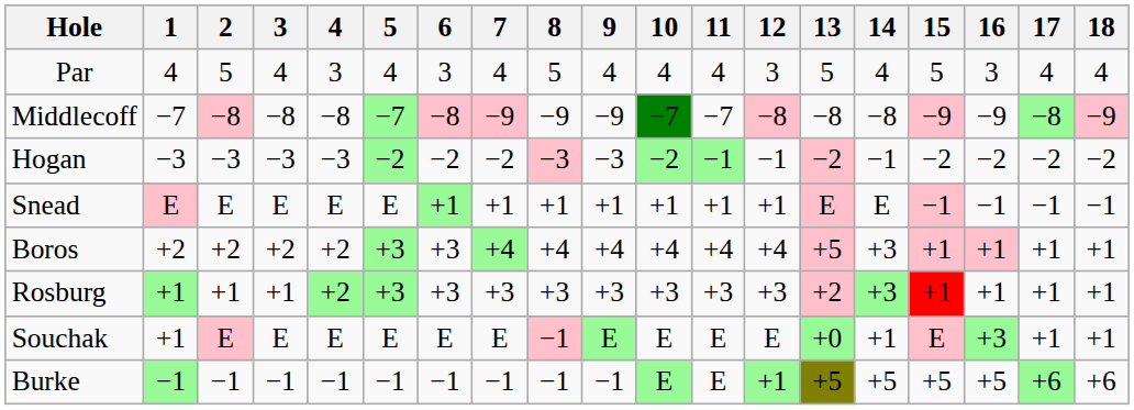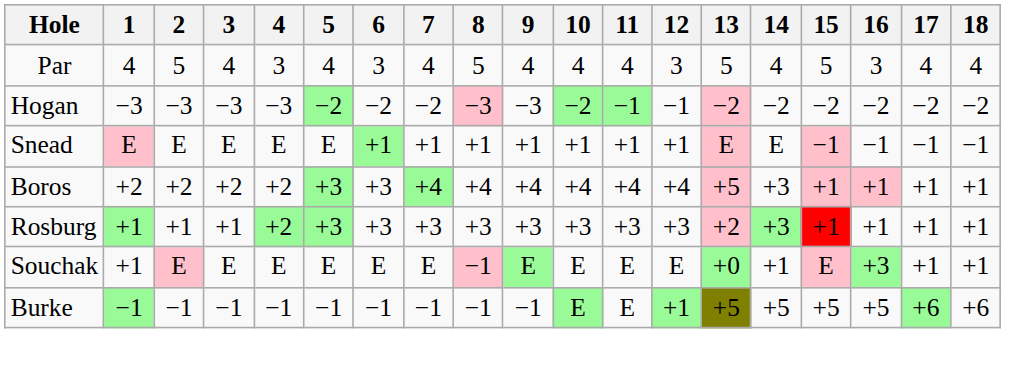- row: Middlecoff | −7 | −8 | −8 | −8 | −7 | −8 | −9 | −9 | −9 | −7 | −7 | −8 | −8 | −8 | −9 | −9 | −8 | −9
Hogan | 14: −1 -> −2
